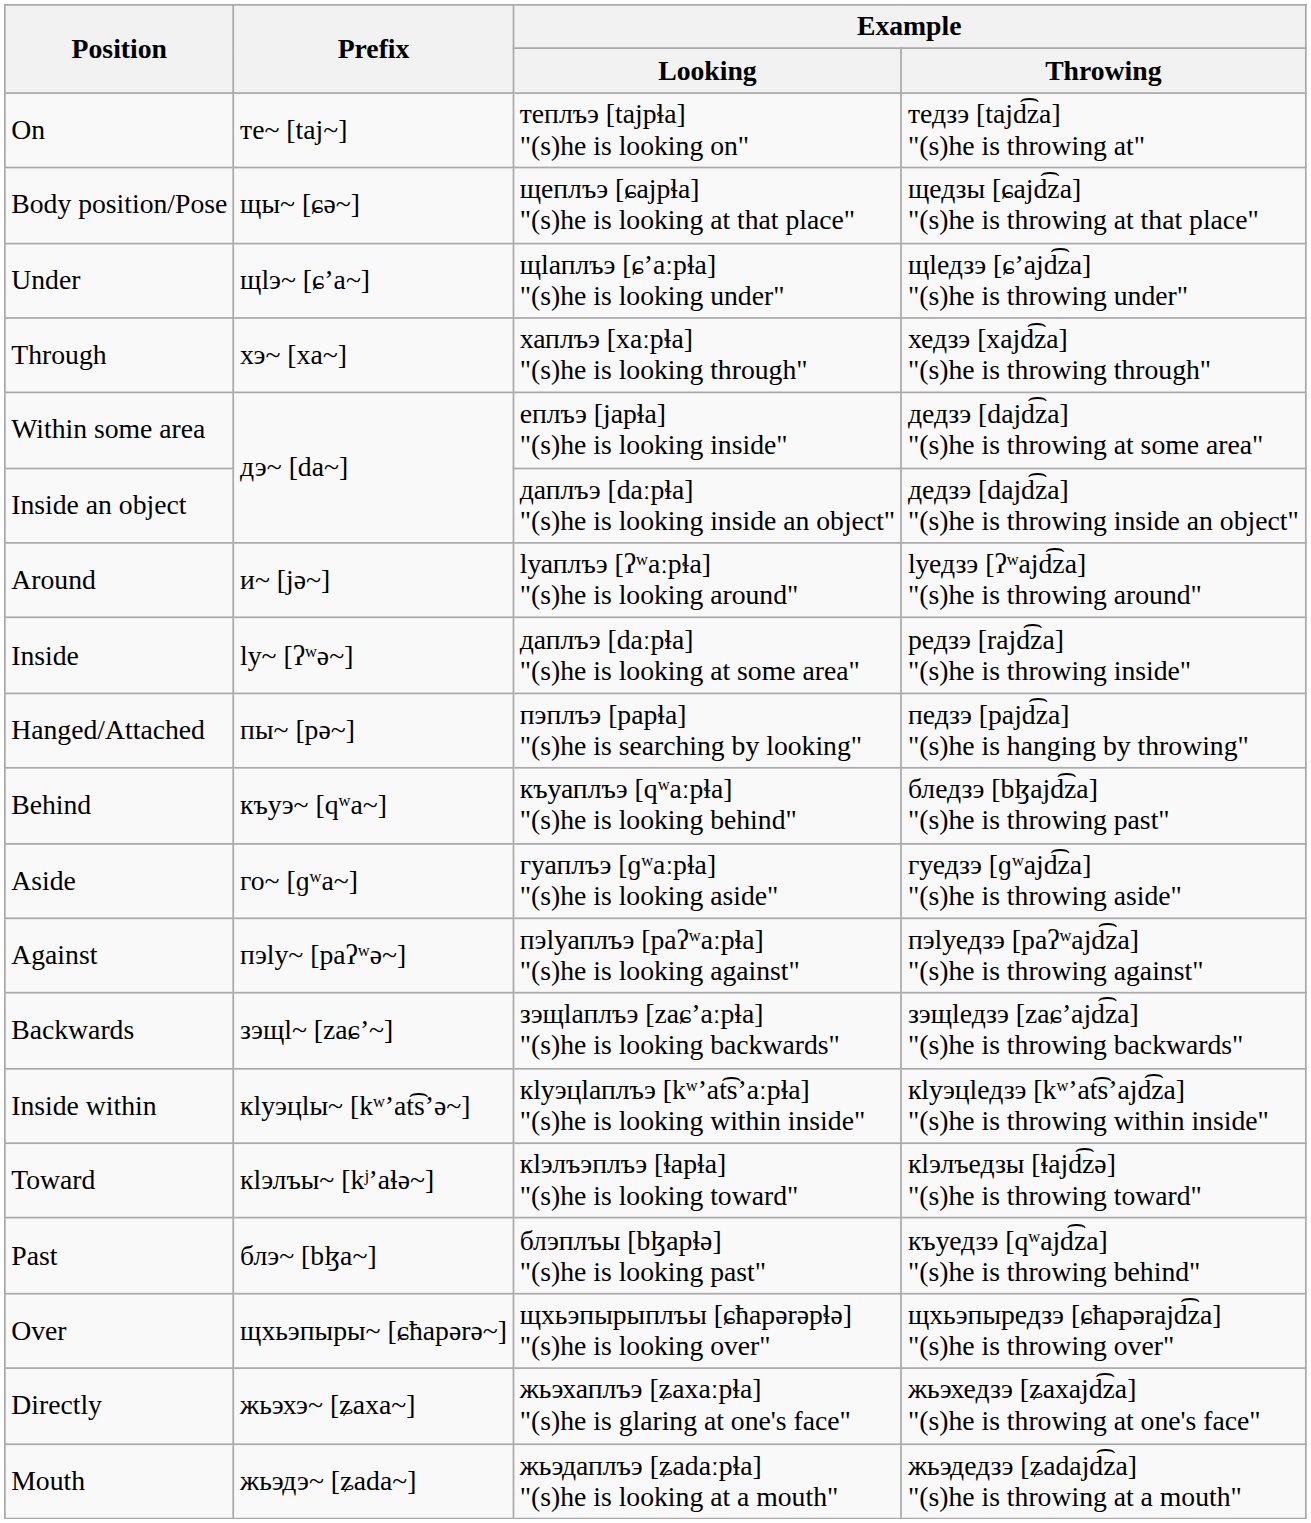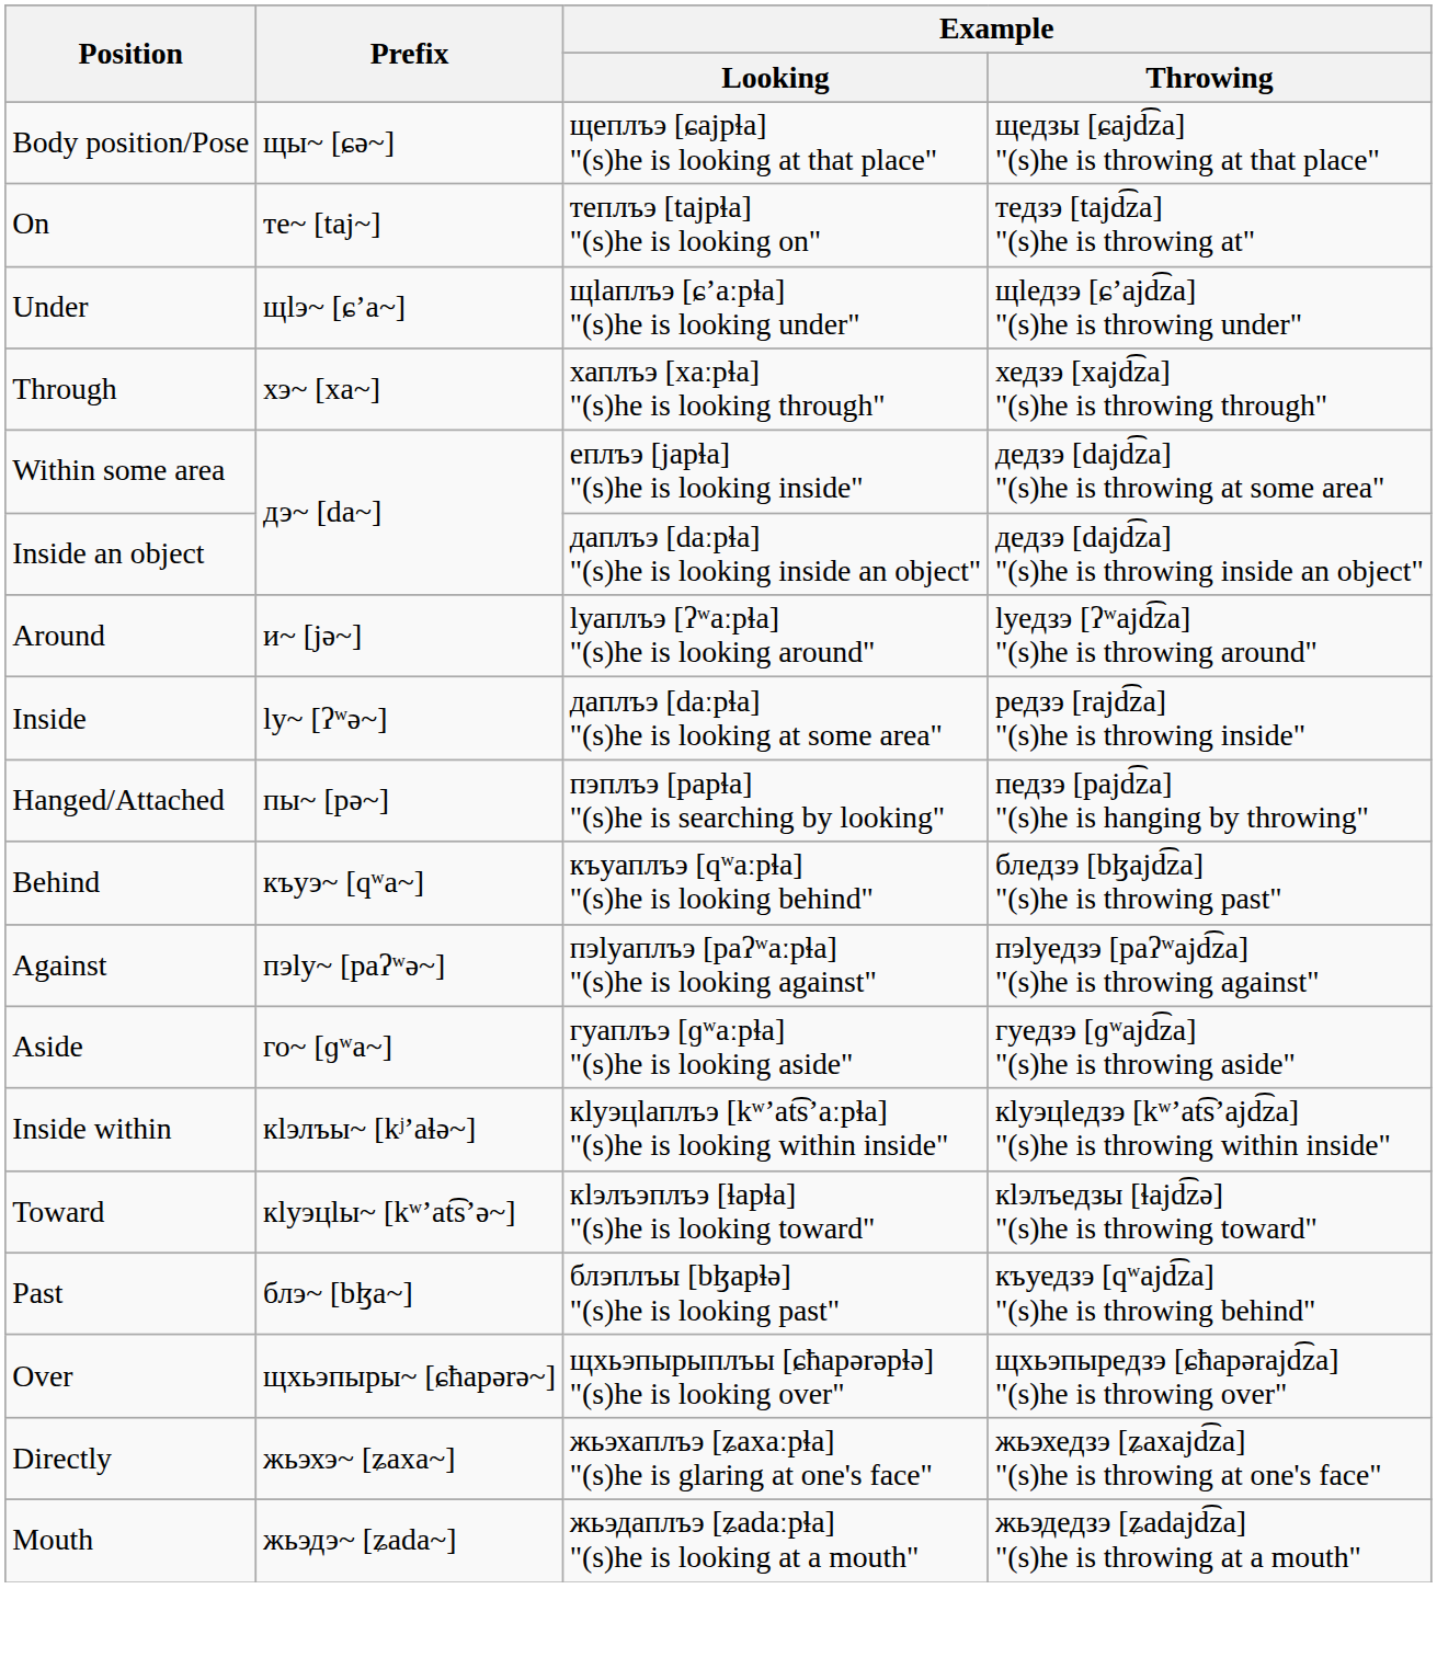rows swapped: Body position/Pose <-> On
rows swapped: Aside <-> Against
- row: Backwards | зэщӏ~ [zaɕʼ~] | зэщӏаплъэ [zaɕʼaːpɬa] "(s)he is looking backwards" | зэщӏедзэ [zaɕʼajd͡za] "(s)he is throwing backwards"
Inside within | Prefix: кӏуэцӏы~ [kʷʼat͡sʼə~] -> кӏэлъы~ [kʲʼaɬə~]
Toward | Prefix: кӏэлъы~ [kʲʼaɬə~] -> кӏуэцӏы~ [kʷʼat͡sʼə~]
